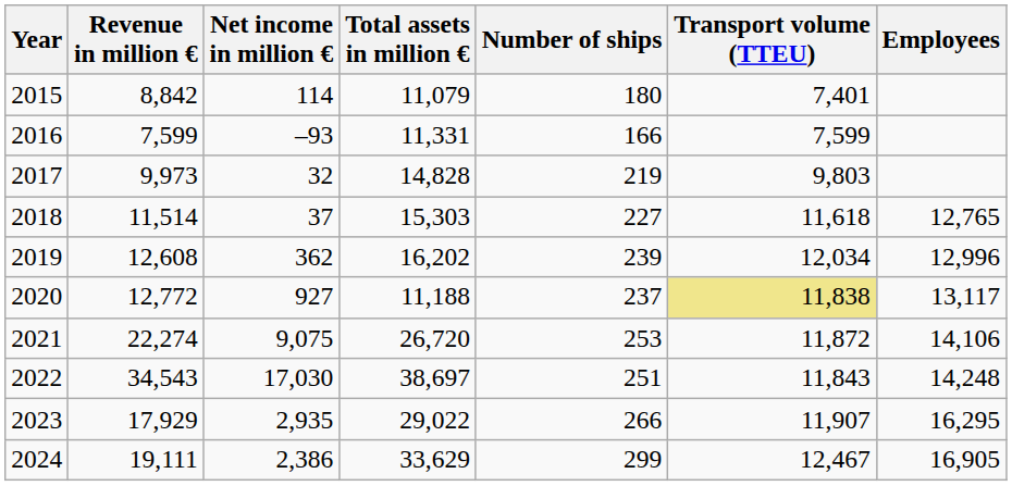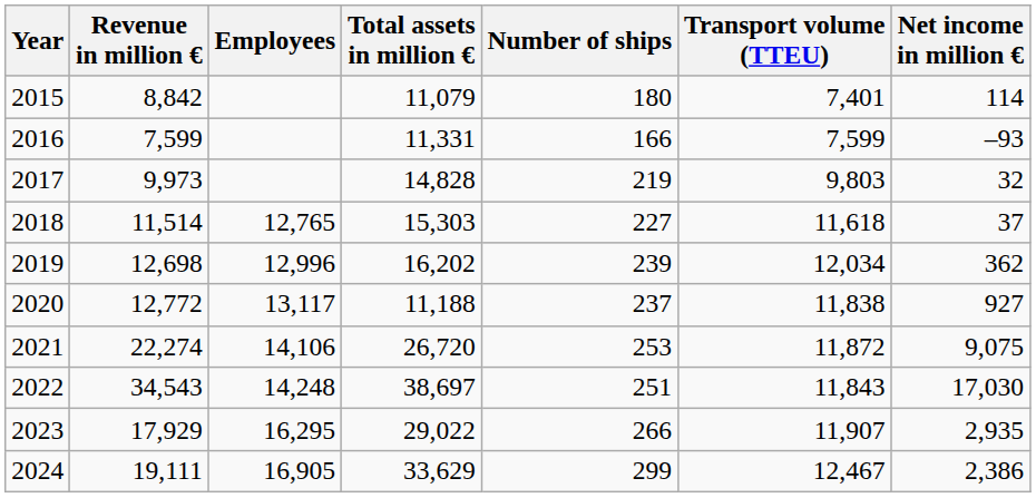columns swapped: Net income in million € <-> Employees
2019 | Revenue in million €: 12,608 -> 12,698
2020 | Transport volume (TTEU): khaki background -> no background
